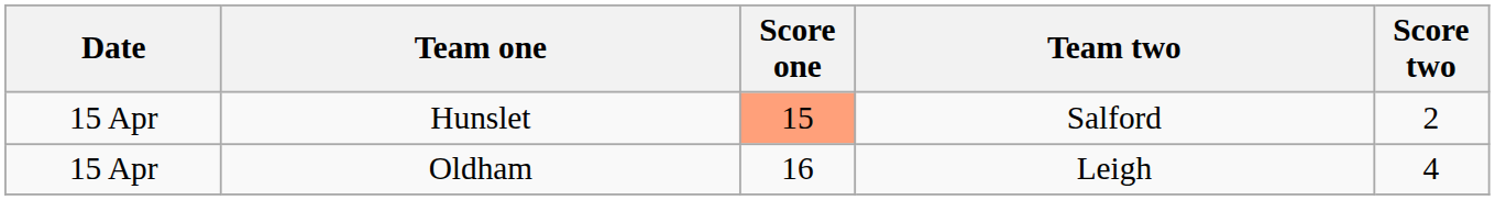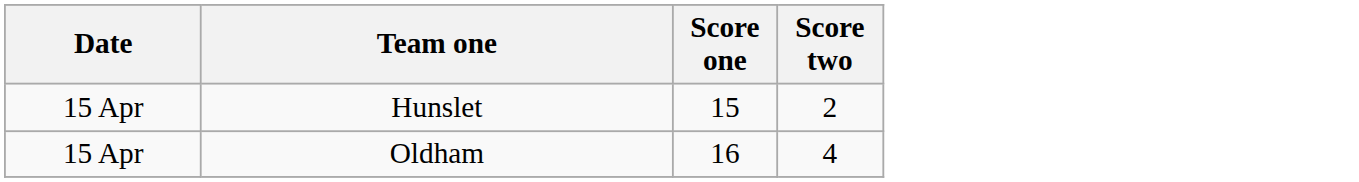- column: Team two | Salford | Leigh
Hunslet | Score one: lightsalmon background -> no background
